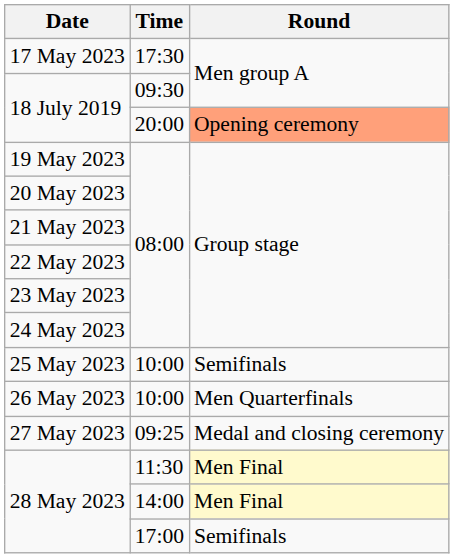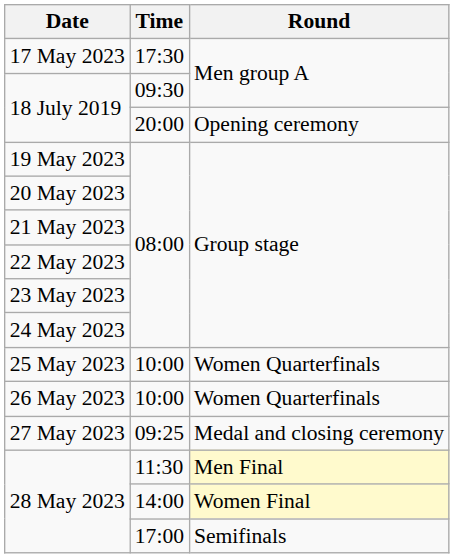18 July 2019 / 20:00 | Round: lightsalmon background -> no background
25 May 2023 | Round: Semifinals -> Women Quarterfinals
26 May 2023 | Round: Men Quarterfinals -> Women Quarterfinals
28 May 2023 / 14:00 | Round: Men Final -> Women Final
